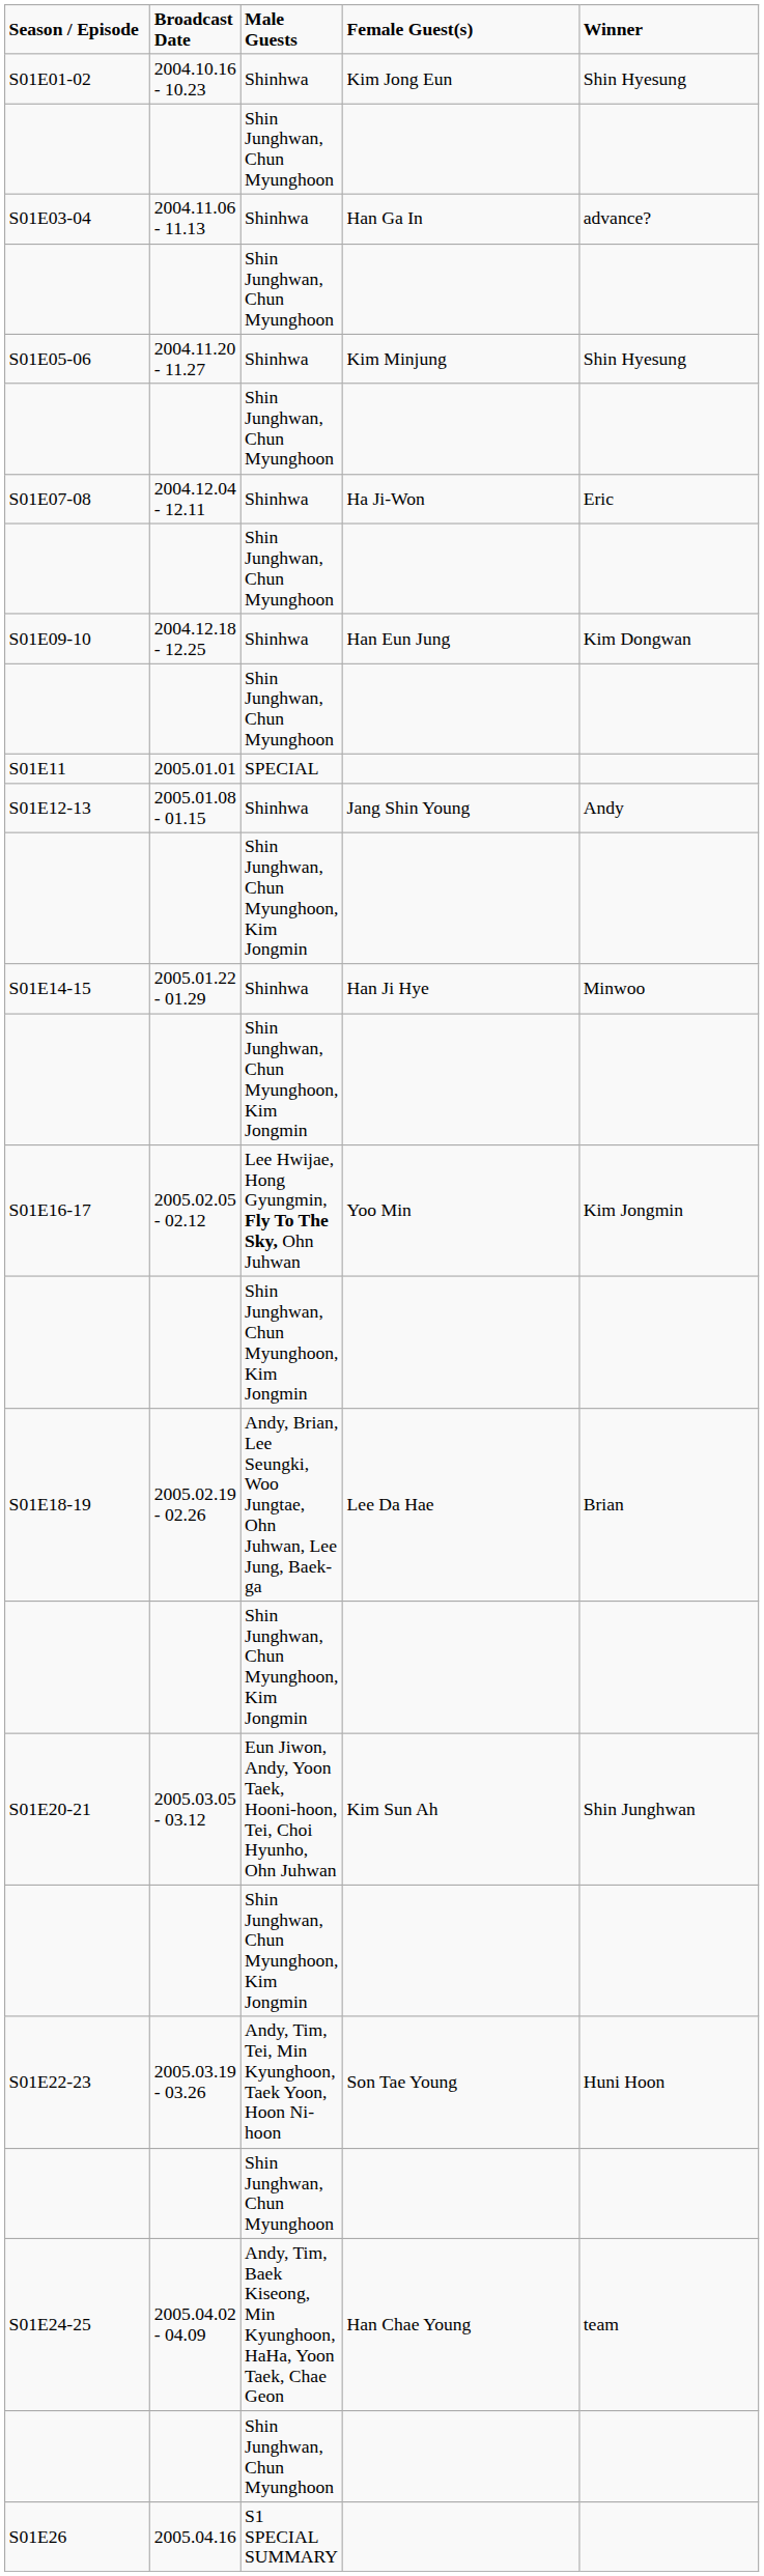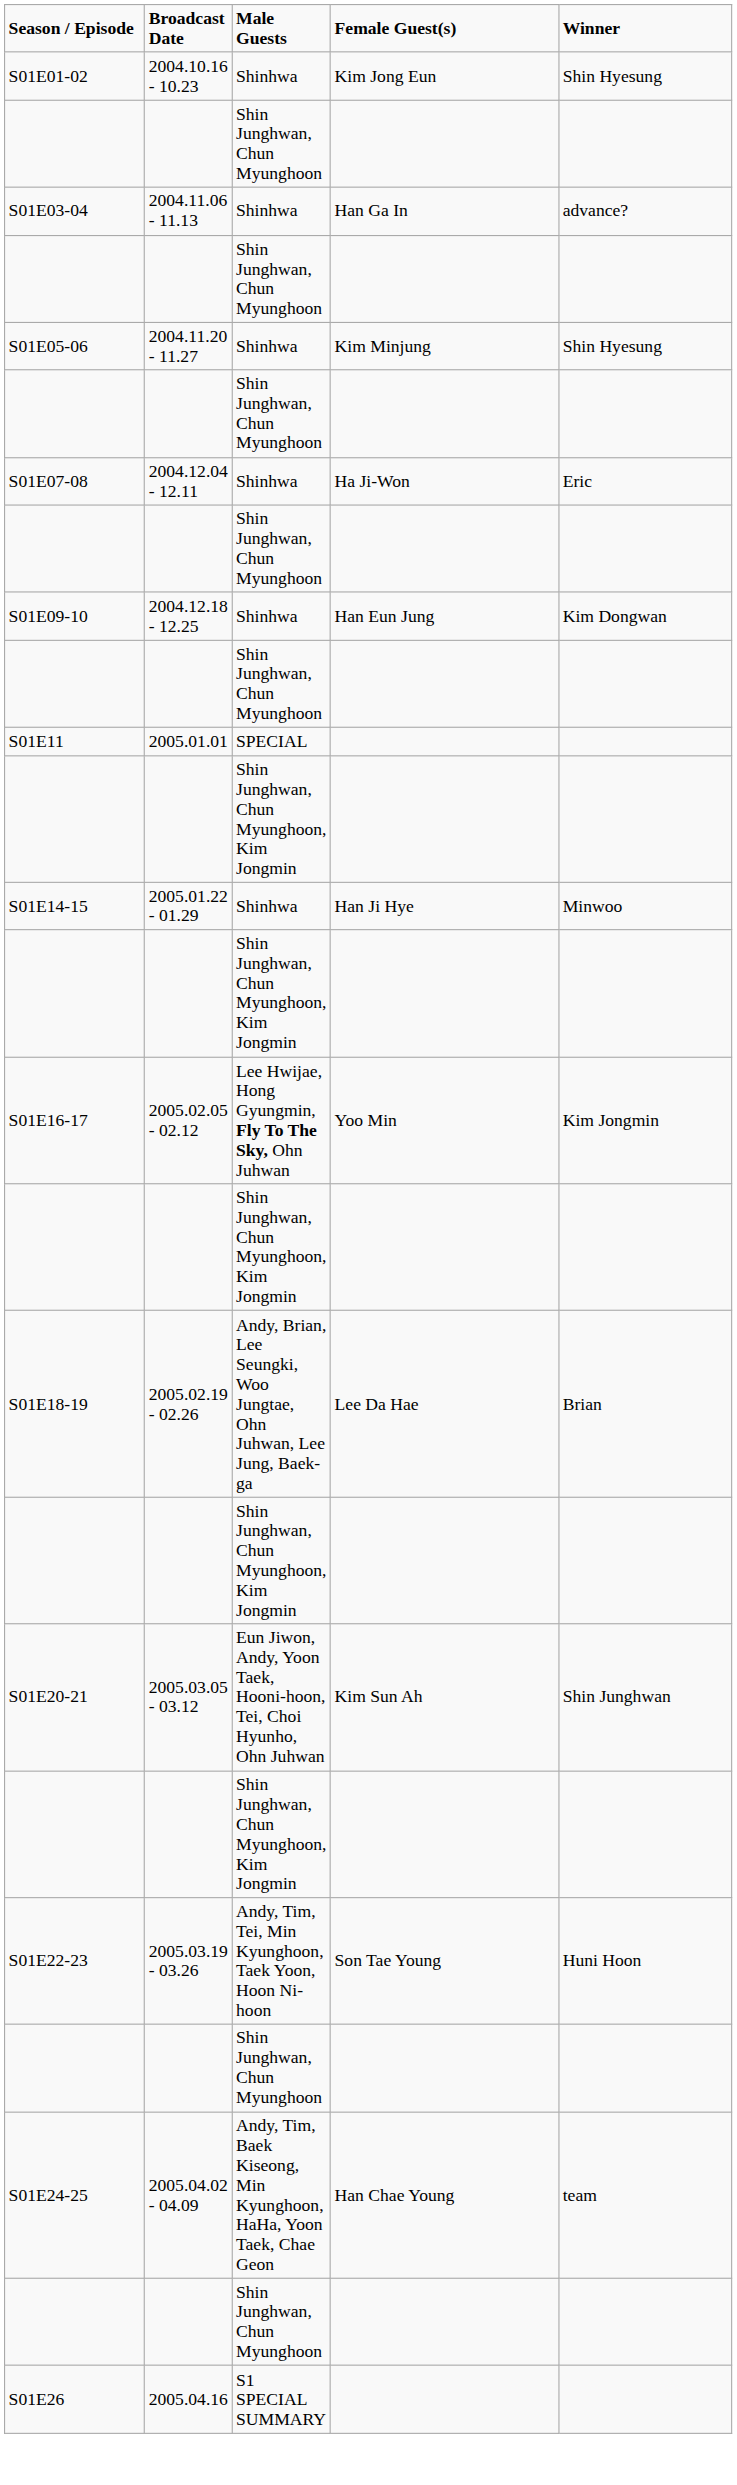- row: S01E12-13 | 2005.01.08 - 01.15 | Shinhwa | Jang Shin Young | Andy
